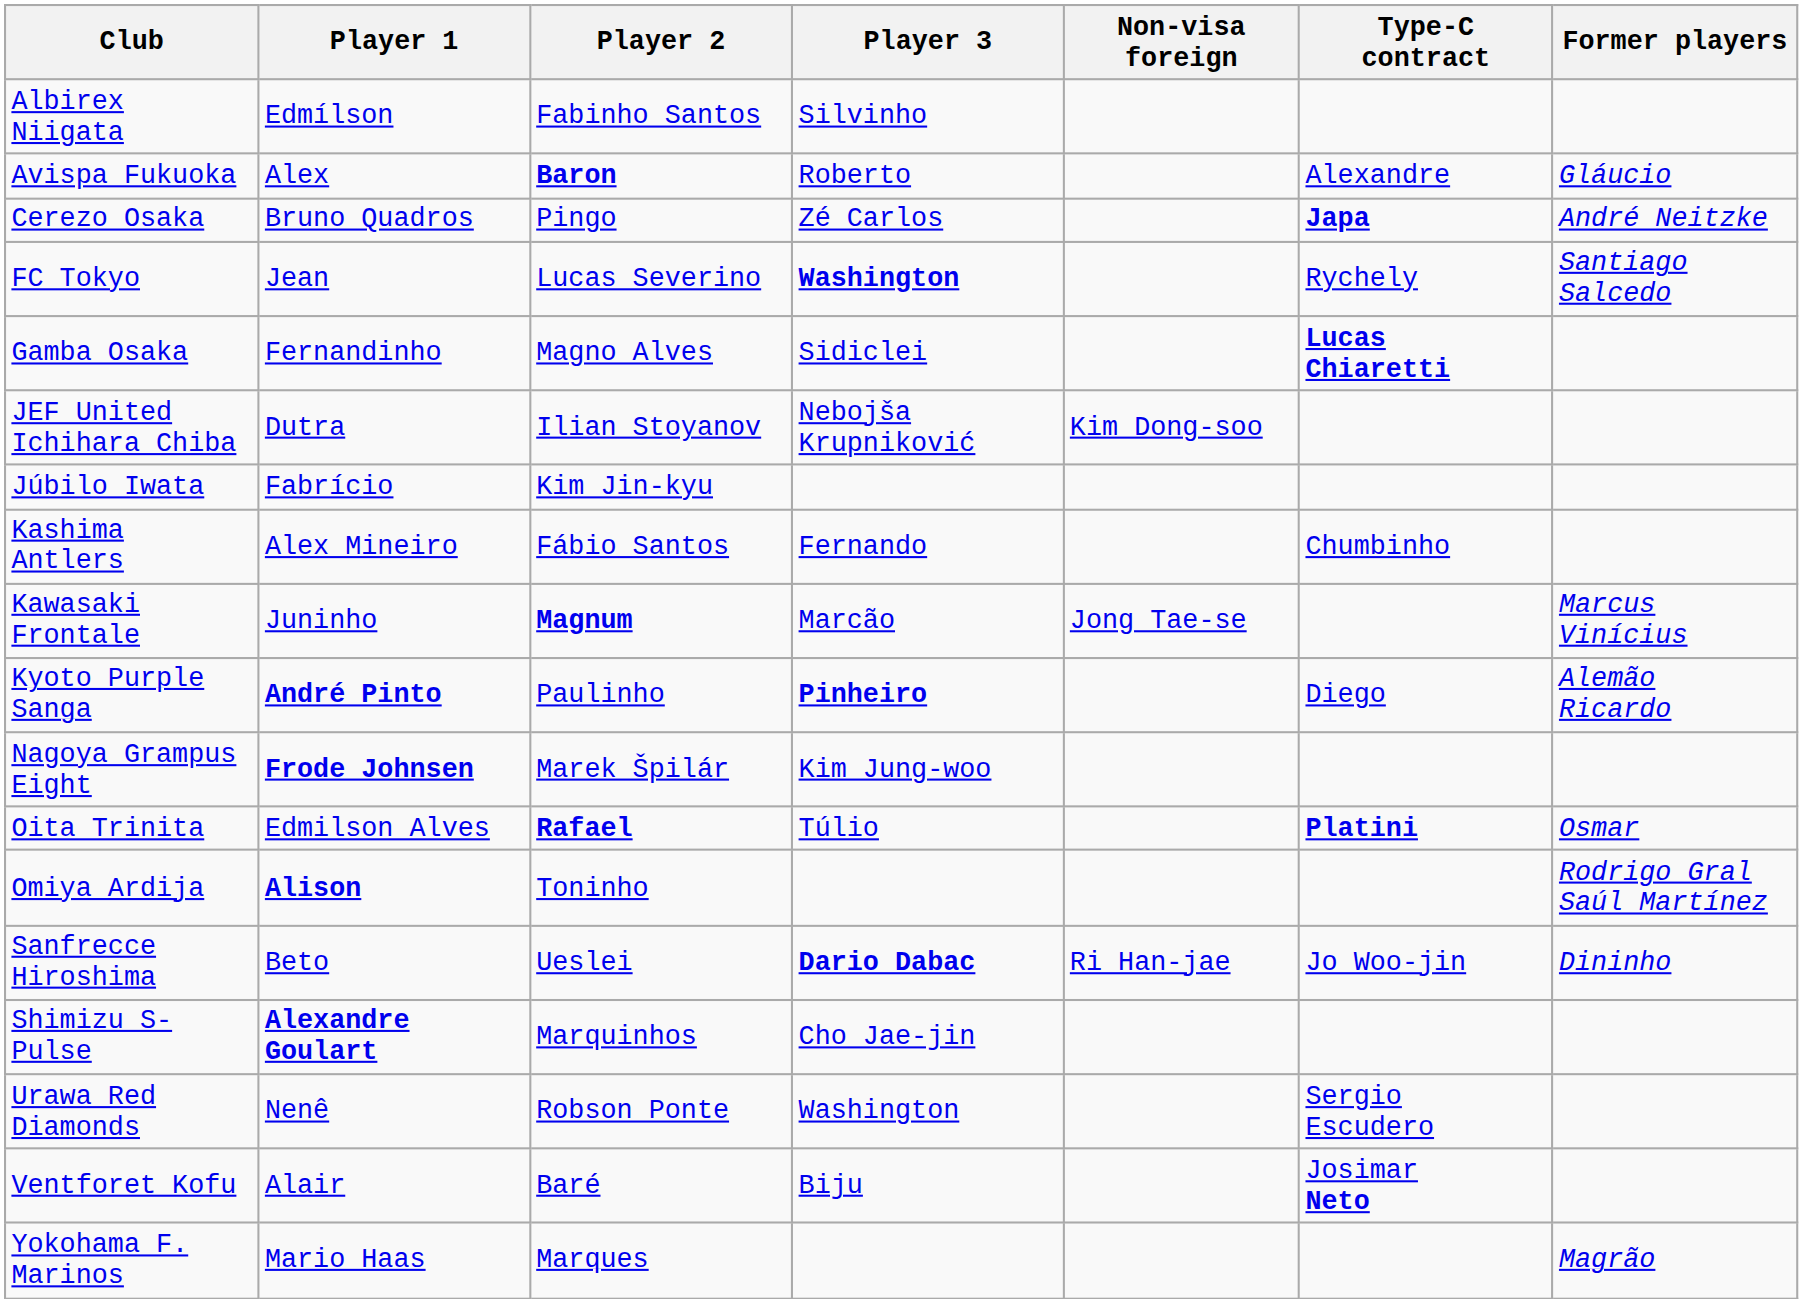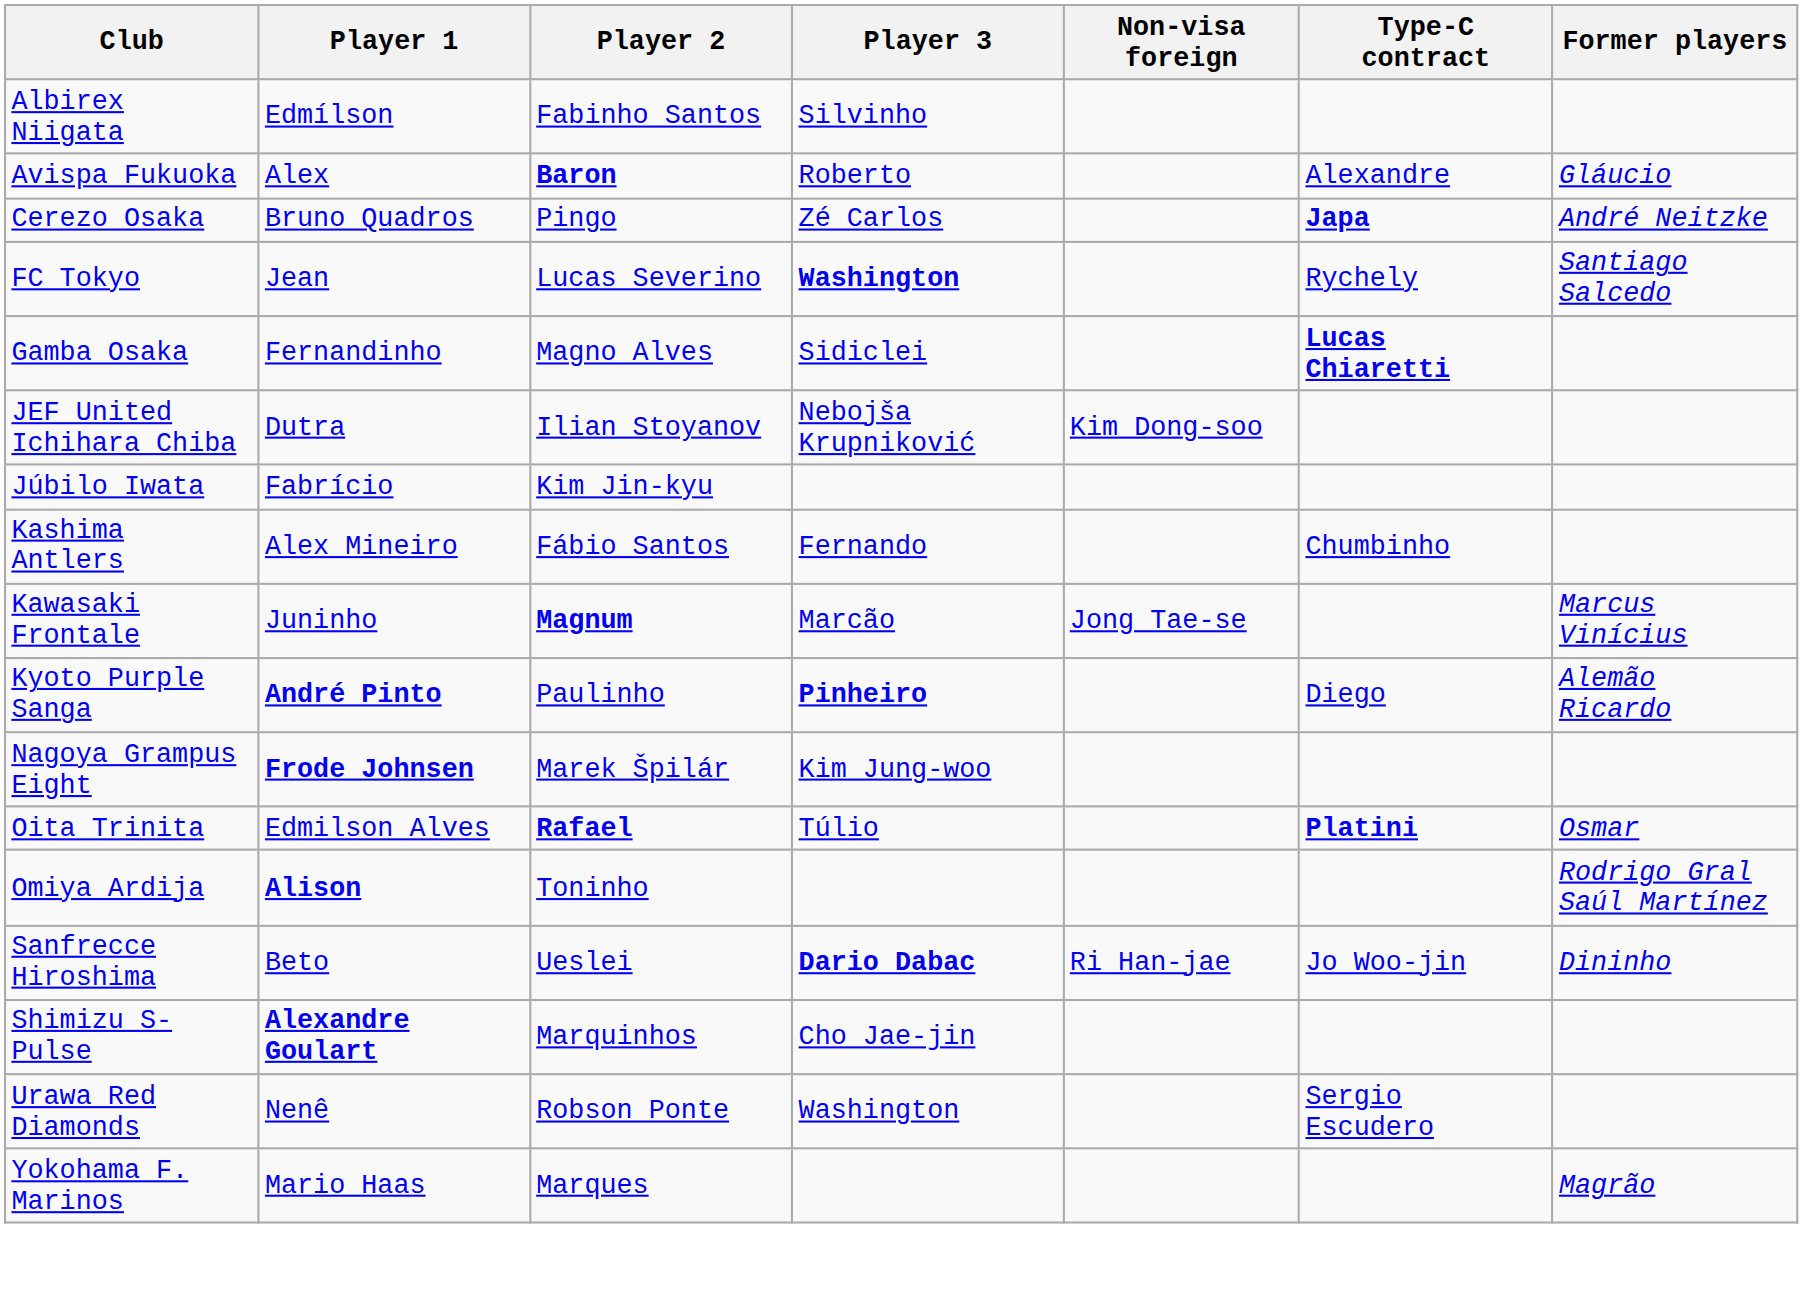- row: Ventforet Kofu | Alair | Baré | Biju | Josimar Neto
